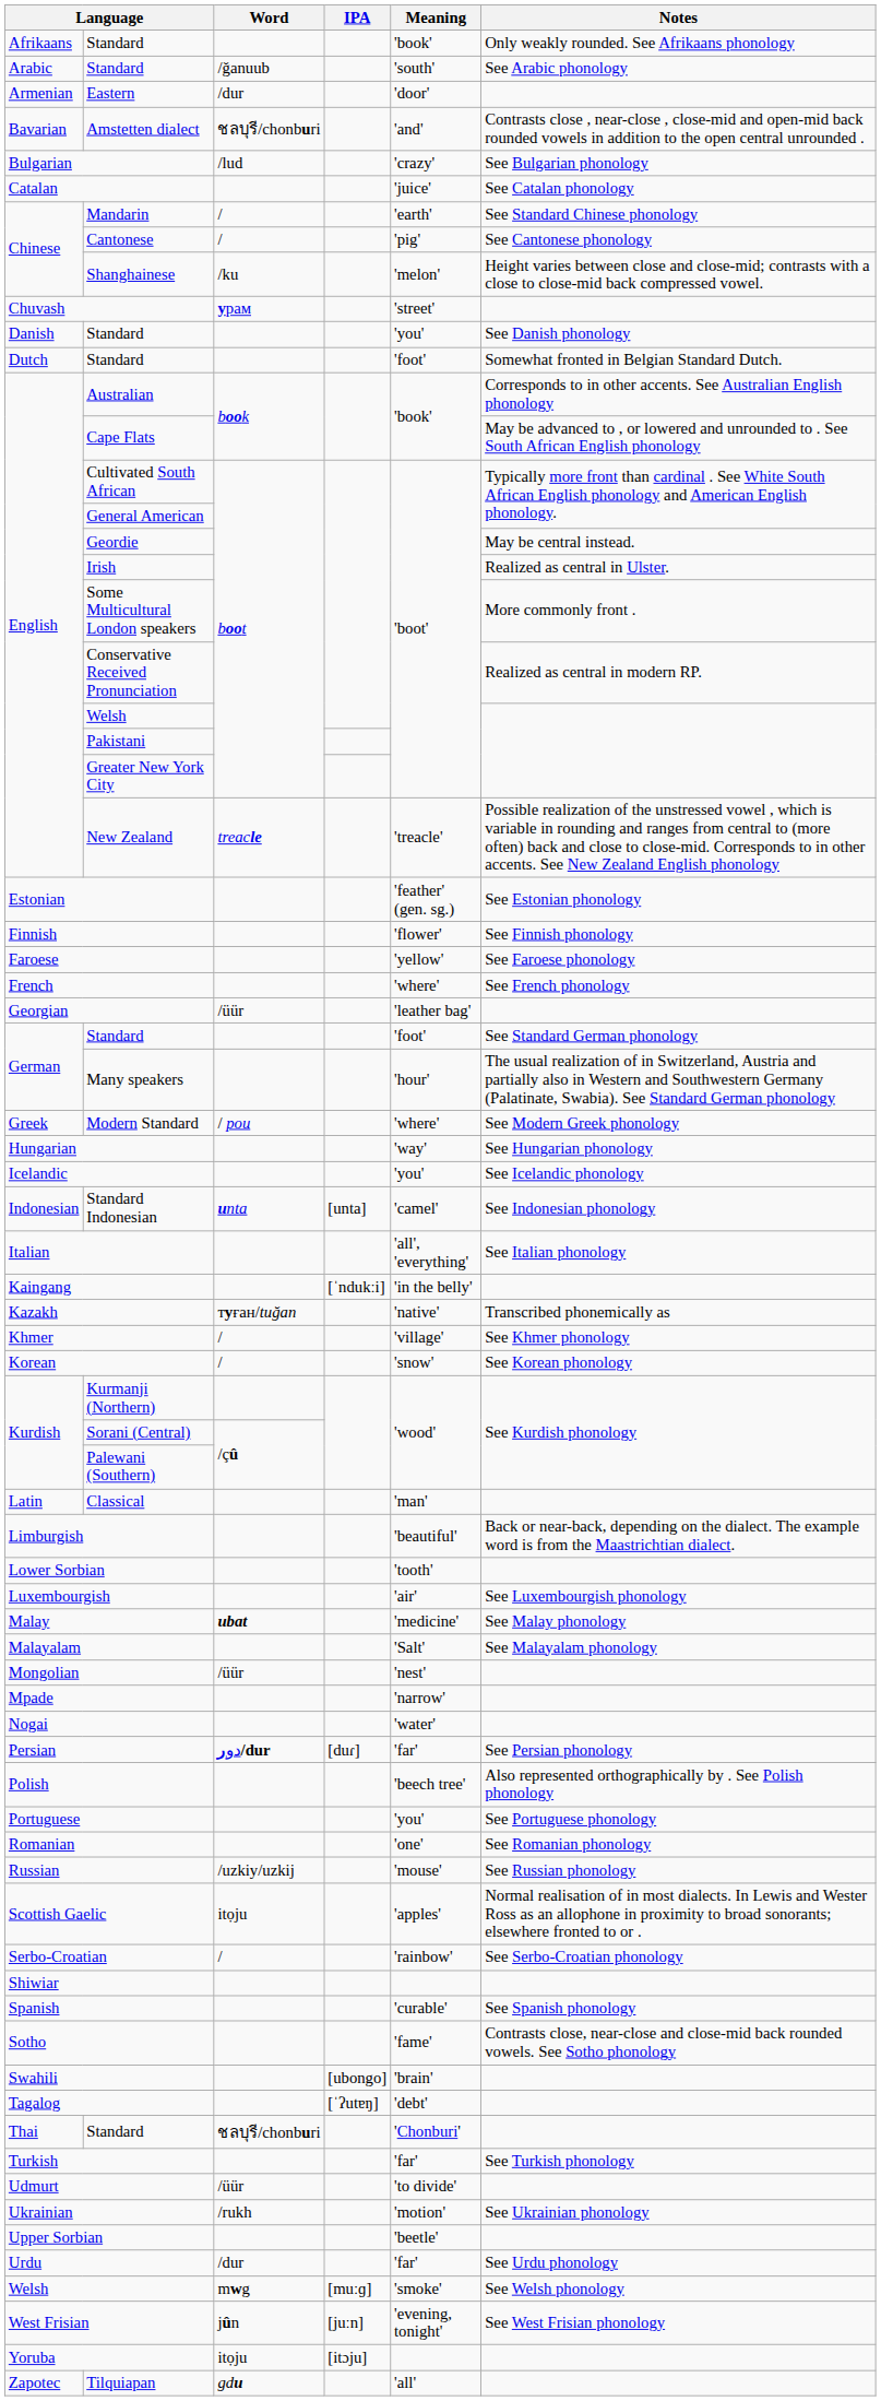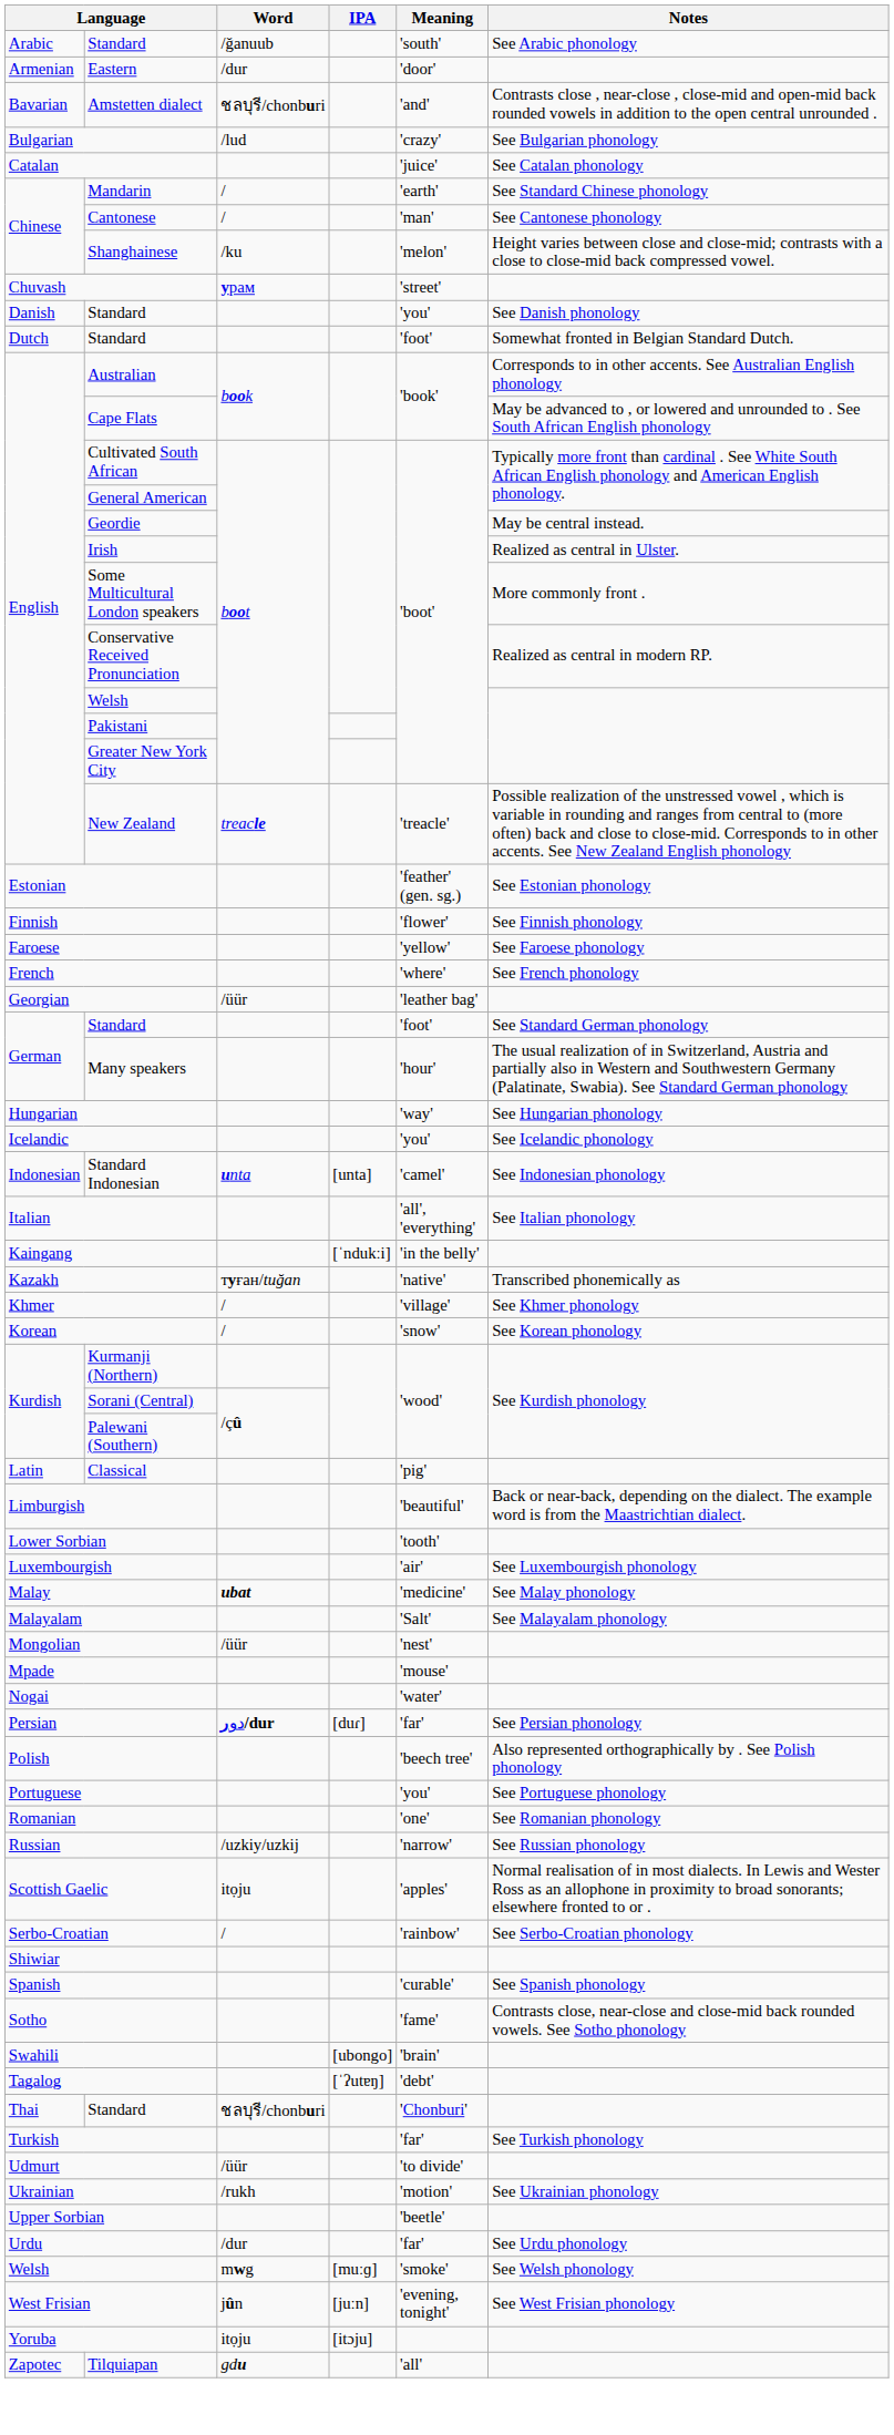- row: Afrikaans | Standard | 'book' | Only weakly rounded. See Afrikaans phonology
Cantonese | Meaning: 'pig' -> 'man'
- row: Greek | Modern Standard | / pou | 'where' | See Modern Greek phonology
Classical | Meaning: 'man' -> 'pig'
Mpade | Meaning: 'narrow' -> 'mouse'
Russian | Meaning: 'mouse' -> 'narrow'
